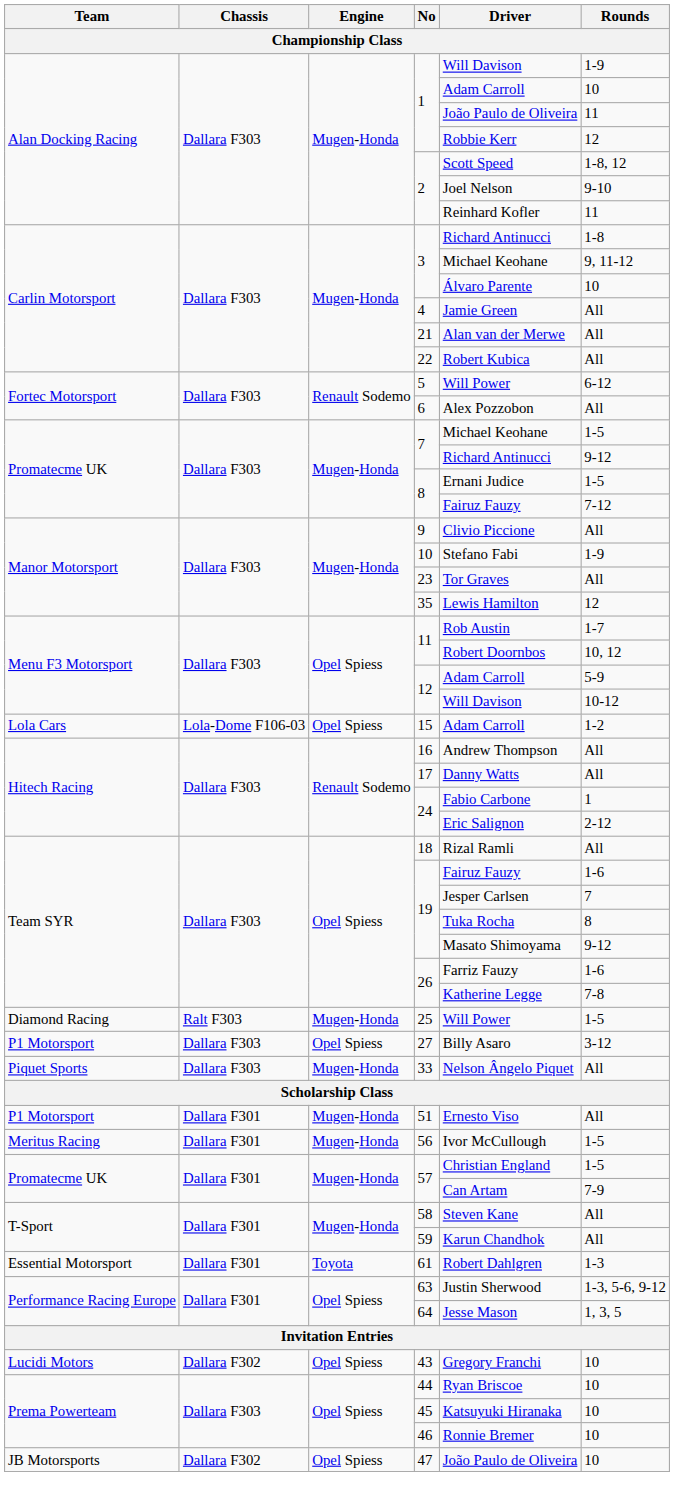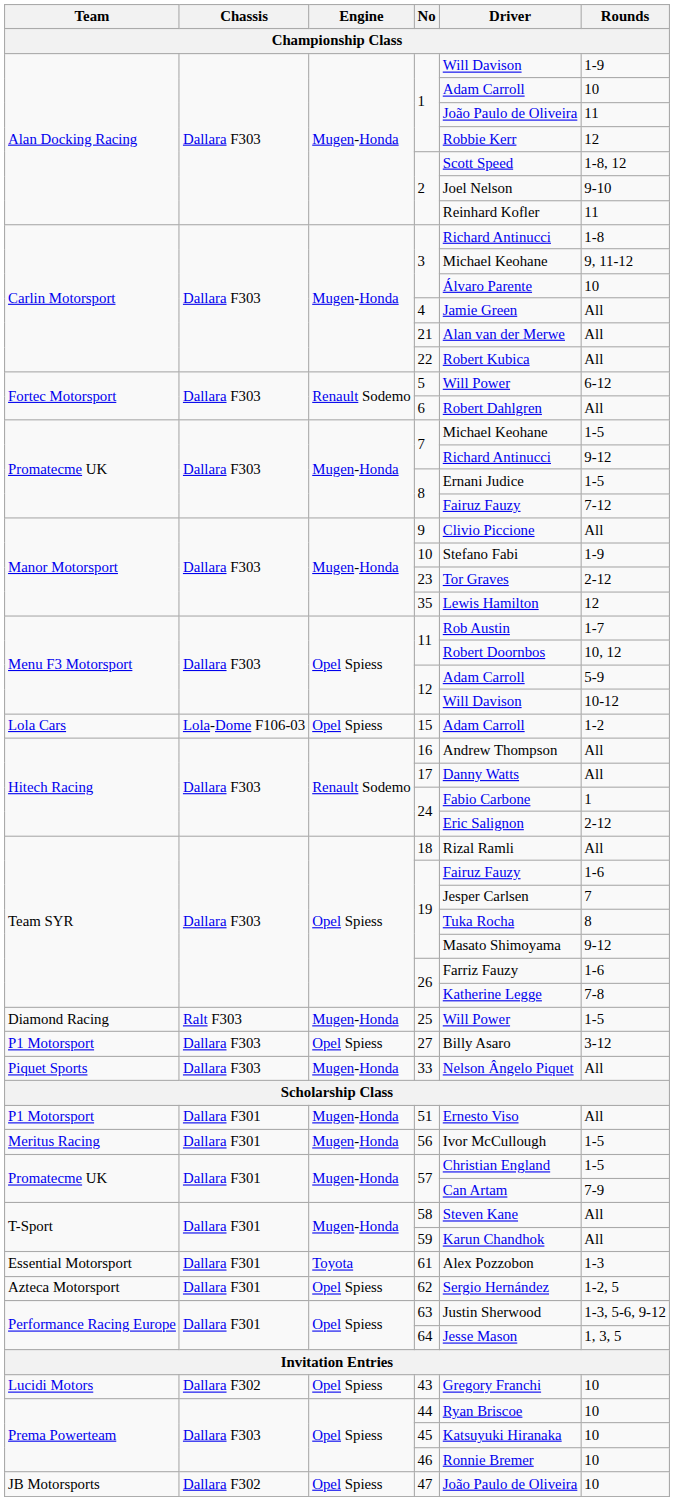6 | Driver: Alex Pozzobon -> Robert Dahlgren
23 | Rounds: All -> 2-12
61 | Driver: Robert Dahlgren -> Alex Pozzobon
+ row: Azteca Motorsport | Dallara F301 | Opel Spiess | 62 | Sergio Hernández | 1-2, 5
